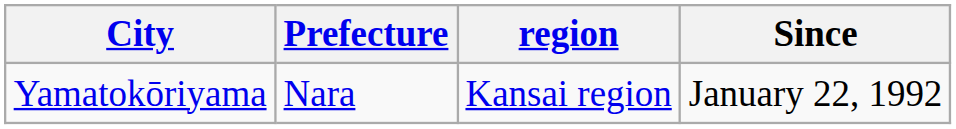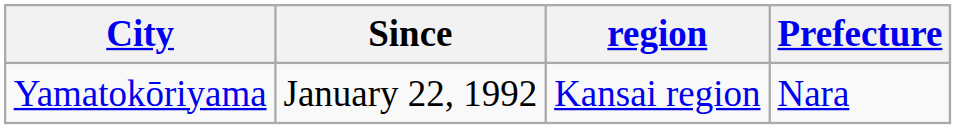columns swapped: Prefecture <-> Since
